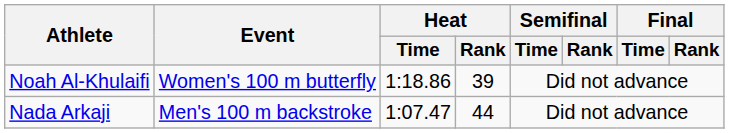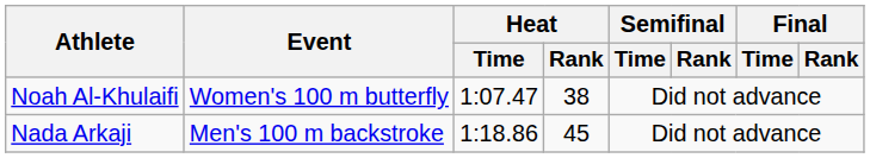Noah Al-Khulaifi | Heat / Time: 1:18.86 -> 1:07.47
Noah Al-Khulaifi | Heat / Rank: 39 -> 38
Nada Arkaji | Heat / Time: 1:07.47 -> 1:18.86
Nada Arkaji | Heat / Rank: 44 -> 45
